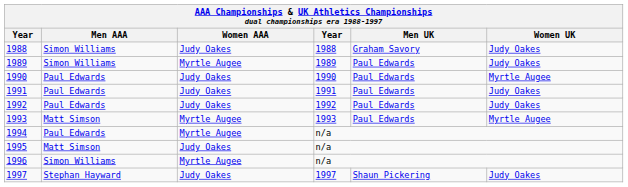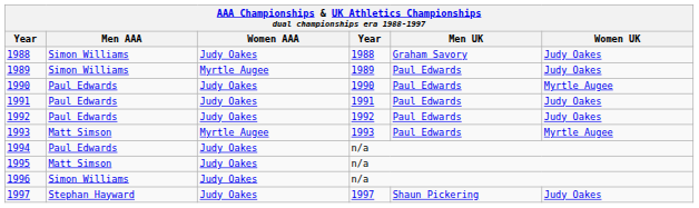1994 | Women AAA: Myrtle Augee -> Judy Oakes
1996 | Women AAA: Myrtle Augee -> Judy Oakes
